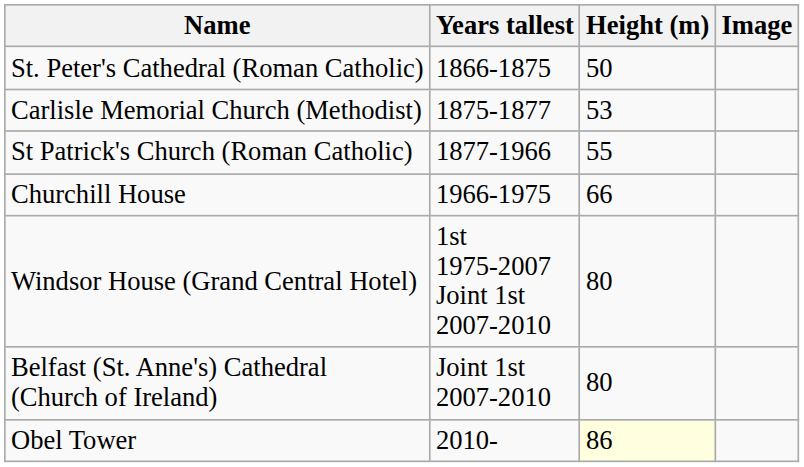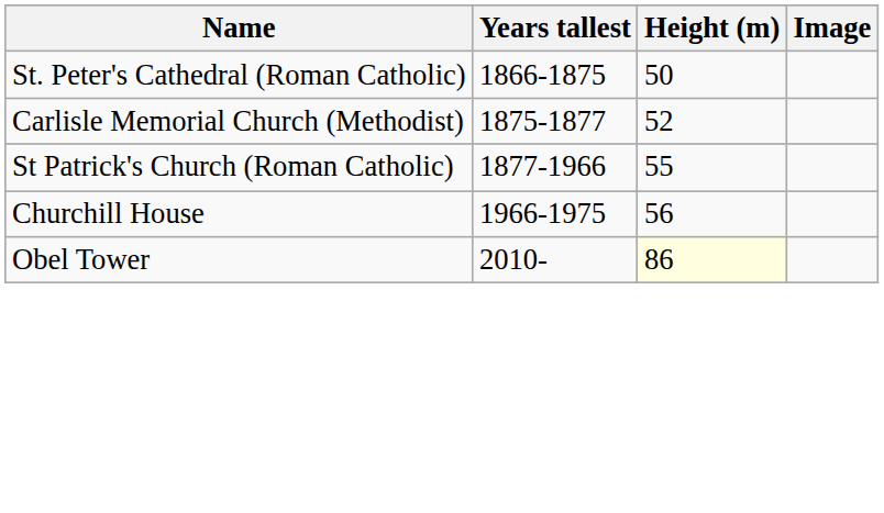Carlisle Memorial Church (Methodist) | Height (m): 53 -> 52
Churchill House | Height (m): 66 -> 56
- row: Windsor House (Grand Central Hotel) | 1st 1975-2007 Joint 1st 2007-2010 | 80
- row: Belfast (St. Anne's) Cathedral (Church of Ireland) | Joint 1st 2007-2010 | 80
